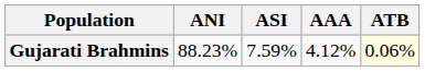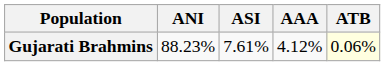Gujarati Brahmins | ASI: 7.59% -> 7.61%
